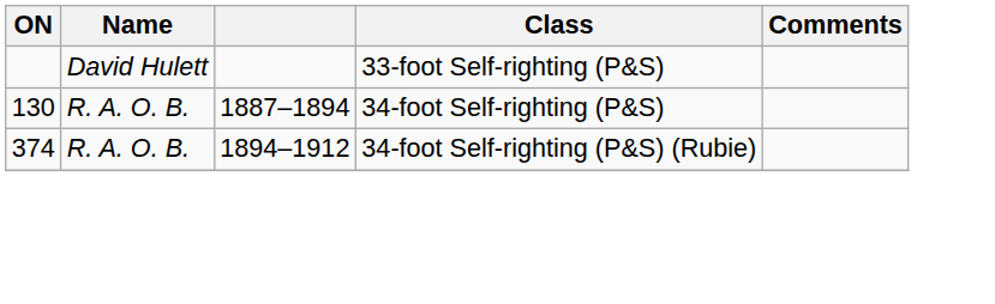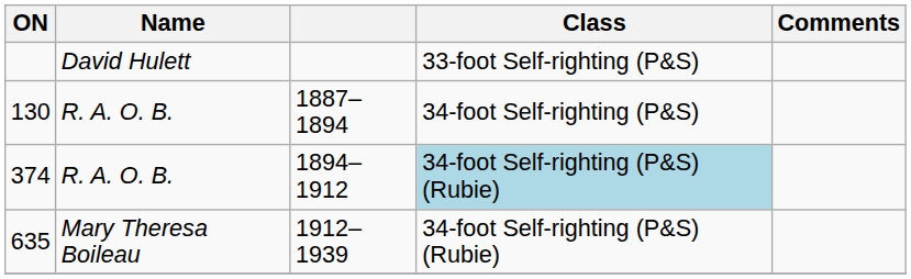374 | Class: no background -> lightblue background
+ row: 635 | Mary Theresa Boileau | 1912–1939 | 34-foot Self-righting (P&S) (Rubie)
